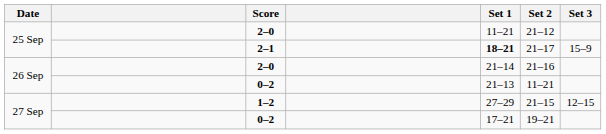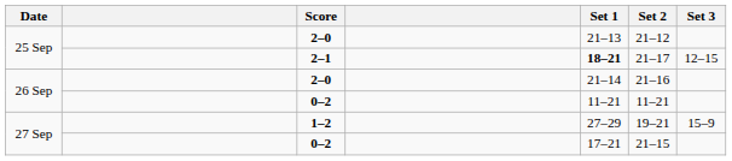25 Sep / 2–0 | Set 1: 11–21 -> 21–13
2–1 | Set 3: 15–9 -> 12–15
26 Sep / 0–2 | Set 1: 21–13 -> 11–21
1–2 | Set 2: 21–15 -> 19–21
1–2 | Set 3: 12–15 -> 15–9
27 Sep / 0–2 | Set 2: 19–21 -> 21–15
